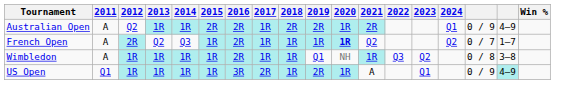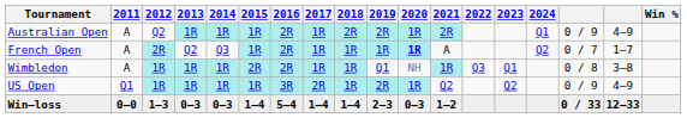Australian Open | 2015: 2R -> 1R
French Open | 2021: Q2 -> A
Wimbledon | 2015: 1R -> 2R
Wimbledon | 2023: Q2 -> Q1
US Open | 2021: A -> Q2
US Open | 2023: Q1 -> Q2
US Open | column 17: paleturquoise background -> no background
+ row: Win–loss | 0–0 | 1–3 | 0–3 | 0–3 | 1–4 | 5–4 | 1–4 | 1–4 | 2–3 | 0–3 | 1–2 | 0 / 33 | 12–33
